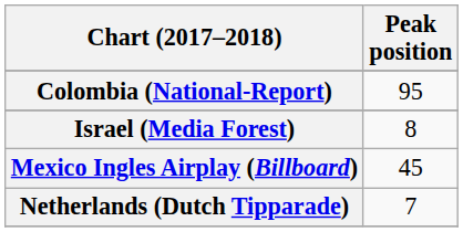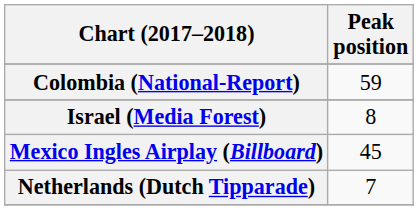Colombia (National-Report) | Peak position: 95 -> 59
